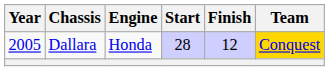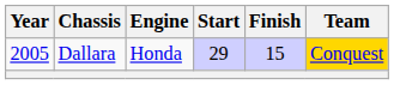Dallara | Start: 28 -> 29
Dallara | Finish: 12 -> 15
